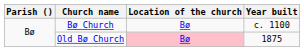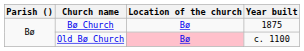Bø Church | Year built: c. 1100 -> 1875
Old Bø Church | Year built: 1875 -> c. 1100
